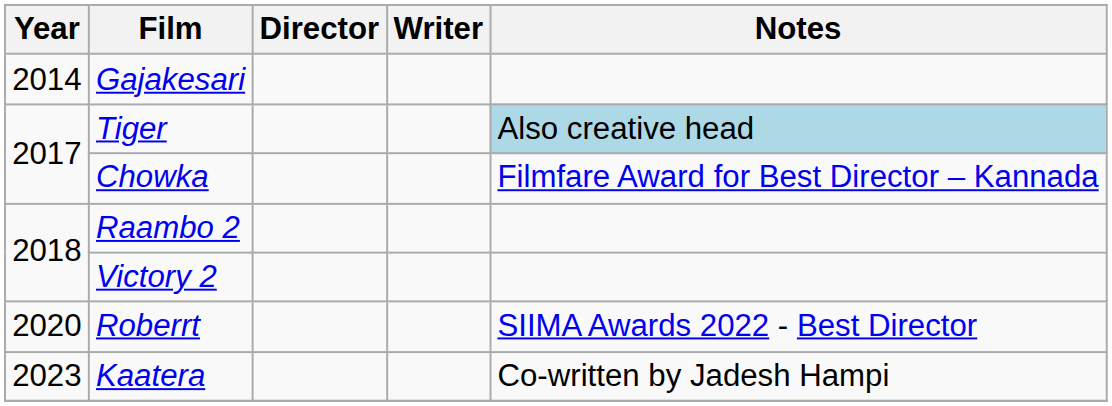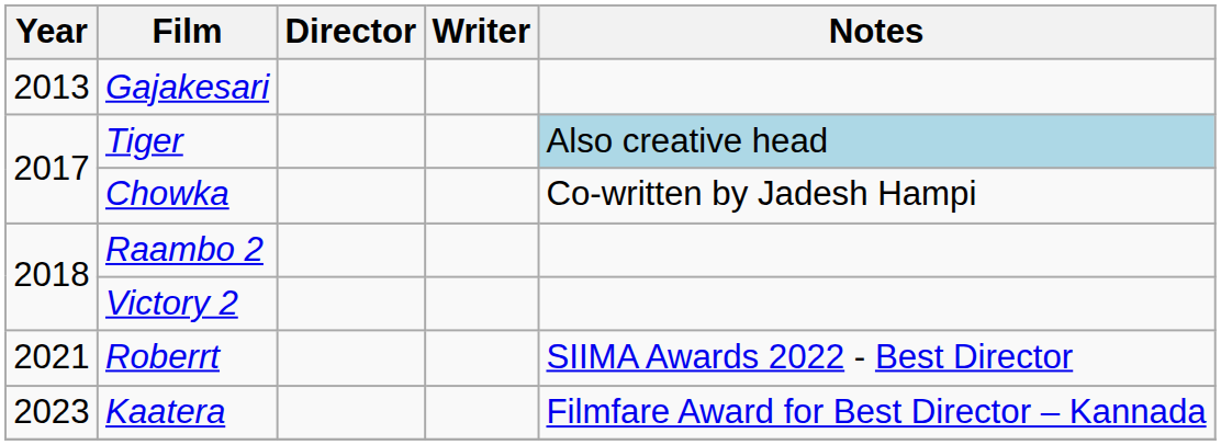Gajakesari | Year: 2014 -> 2013
Chowka | Notes: Filmfare Award for Best Director – Kannada -> Co-written by Jadesh Hampi
Roberrt | Year: 2020 -> 2021
Kaatera | Notes: Co-written by Jadesh Hampi -> Filmfare Award for Best Director – Kannada
